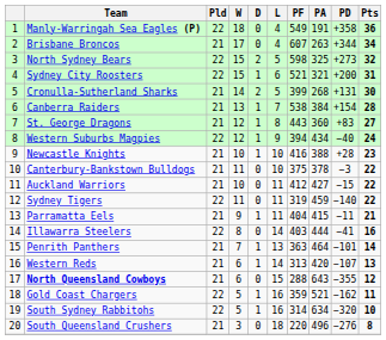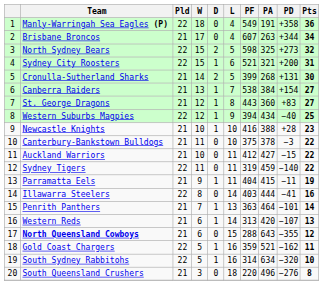Canberra Raiders | Pts: 28 -> 27
Western Suburbs Magpies | Pts: 24 -> 25
Parramatta Eels | Pts: 21 -> 19
